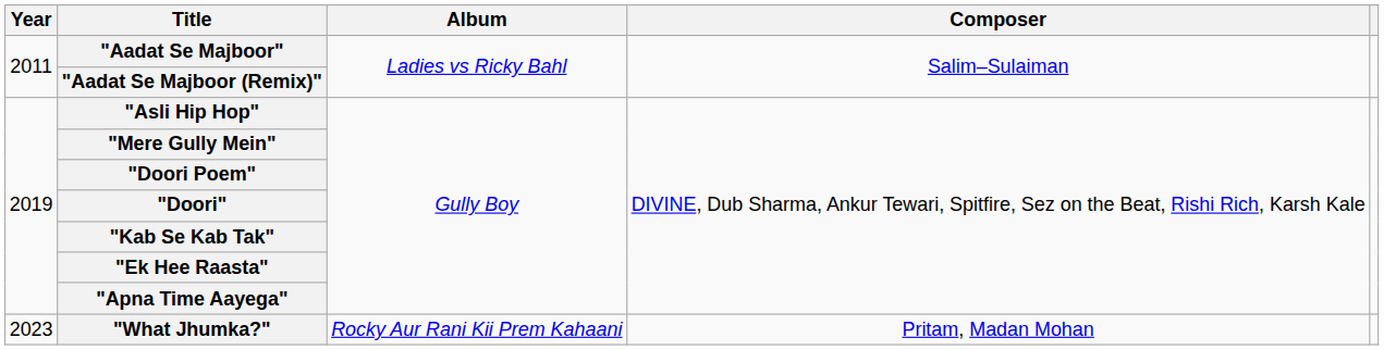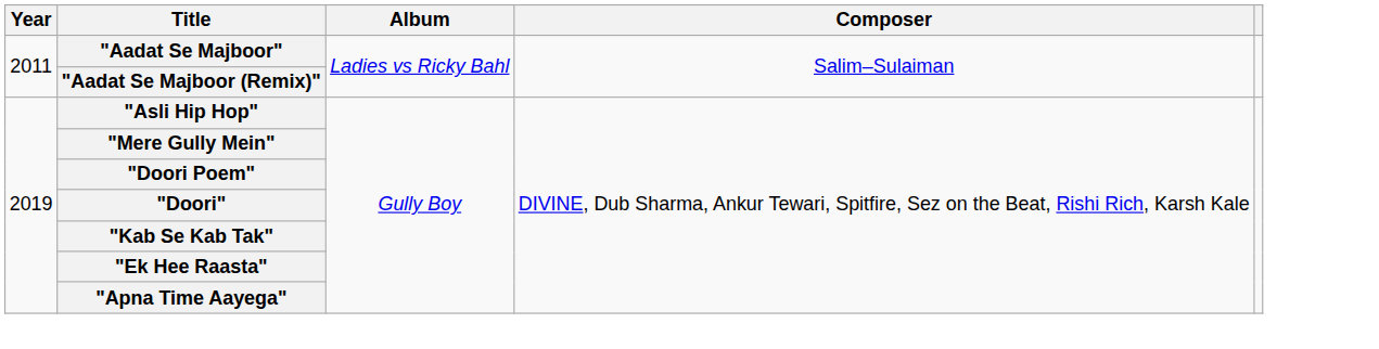- row: 2023 | "What Jhumka?" | Rocky Aur Rani Kii Prem Kahaani | Pritam, Madan Mohan
